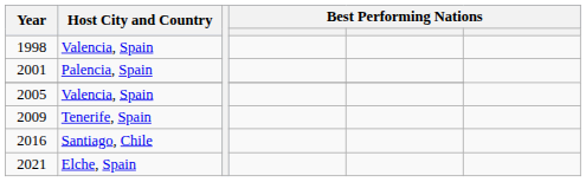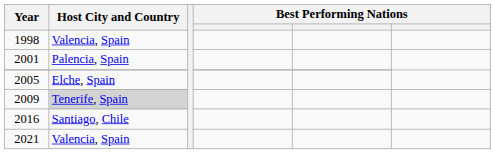2005 | Host City and Country: Valencia, Spain -> Elche, Spain
2009 | Host City and Country: no background -> lightgrey background
2021 | Host City and Country: Elche, Spain -> Valencia, Spain
